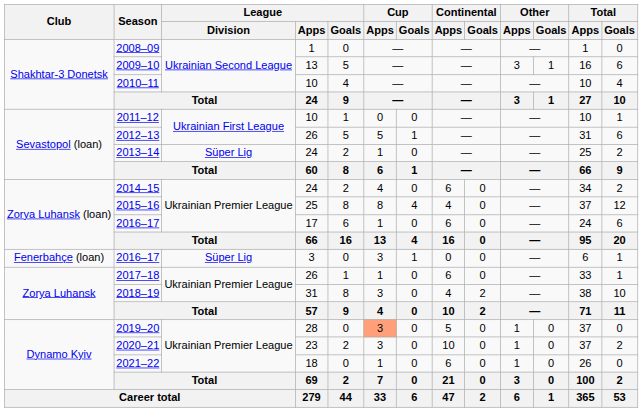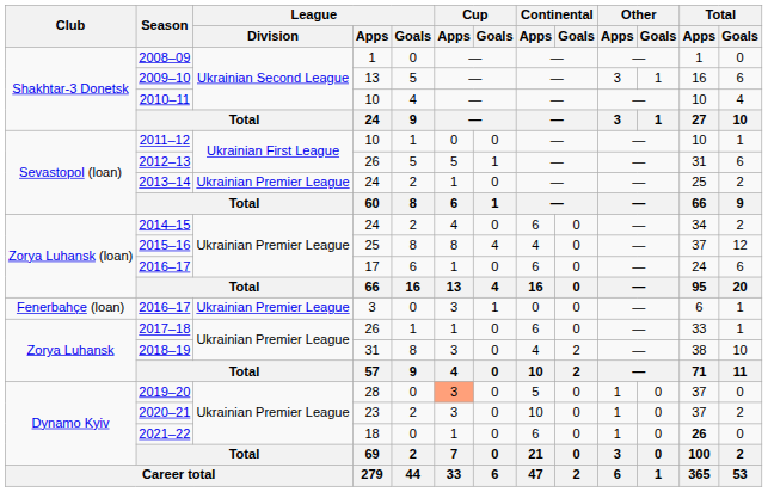2013–14 | League / Division: Süper Lig -> Ukrainian Premier League
2016–17 / 3 | League / Division: Süper Lig -> Ukrainian Premier League
2021–22 | Total / Apps: normal -> bold
